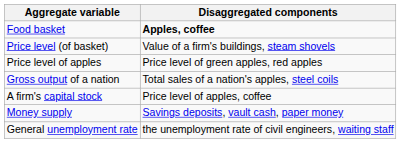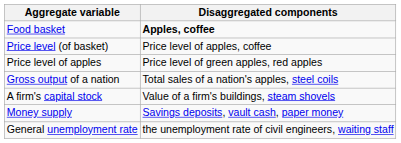Price level (of basket) | Disaggregated components: Value of a firm's buildings, steam shovels -> Price level of apples, coffee
A firm's capital stock | Disaggregated components: Price level of apples, coffee -> Value of a firm's buildings, steam shovels
